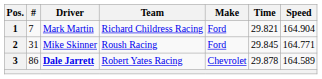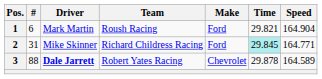1 | #: 7 -> 6
1 | Team: Richard Childress Racing -> Roush Racing
2 | Team: Roush Racing -> Richard Childress Racing
2 | Time: no background -> paleturquoise background
3 | #: 86 -> 88
